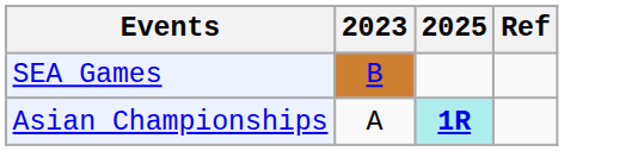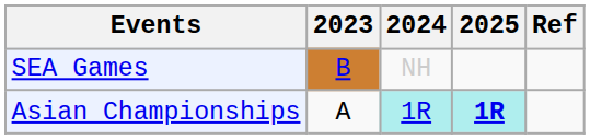+ column: 2024 | NH | 1R
